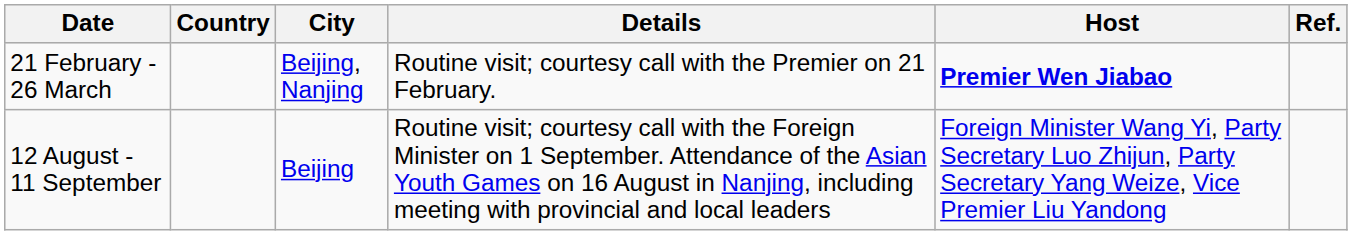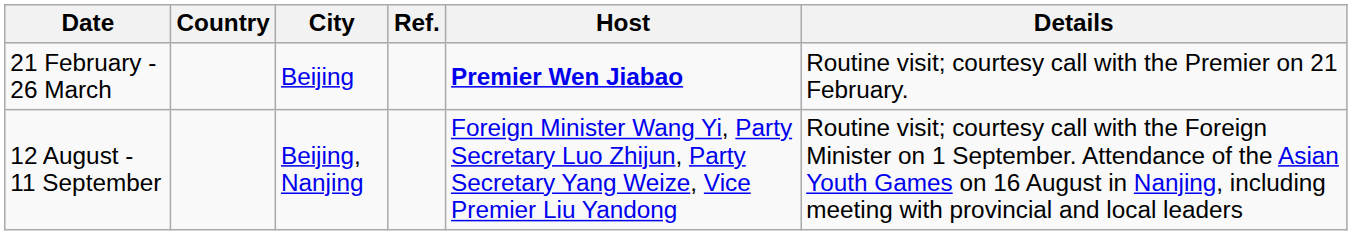columns swapped: Details <-> Ref.
21 February - 26 March | City: Beijing, Nanjing -> Beijing
12 August - 11 September | City: Beijing -> Beijing, Nanjing
